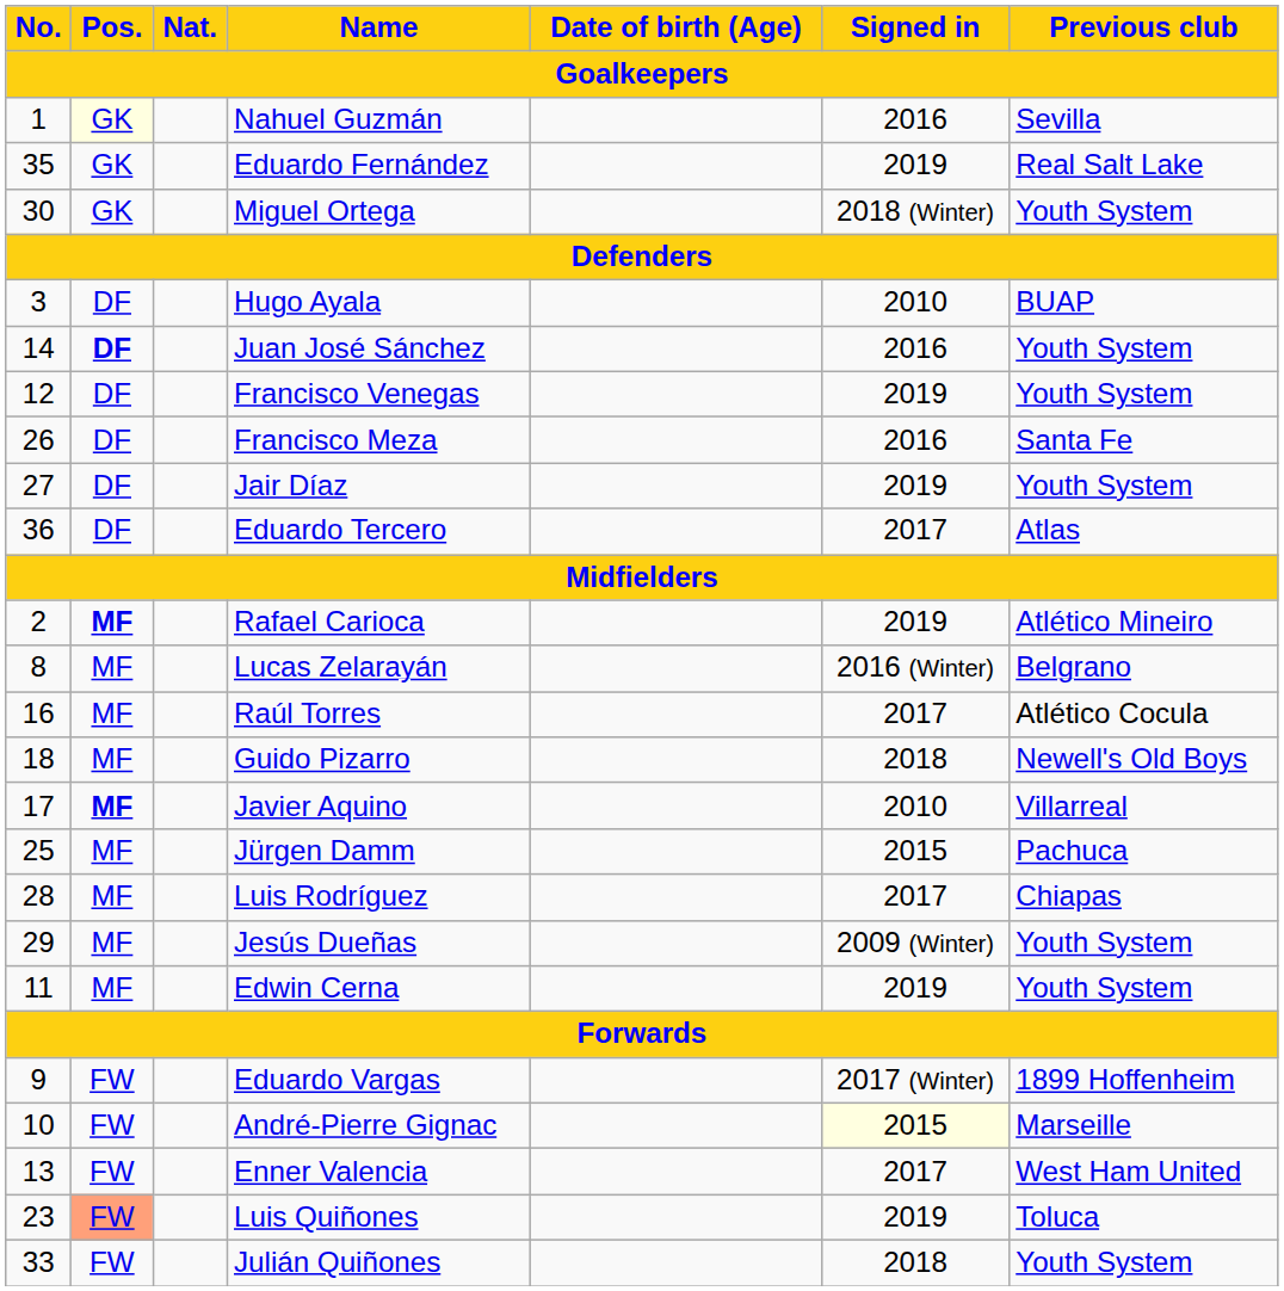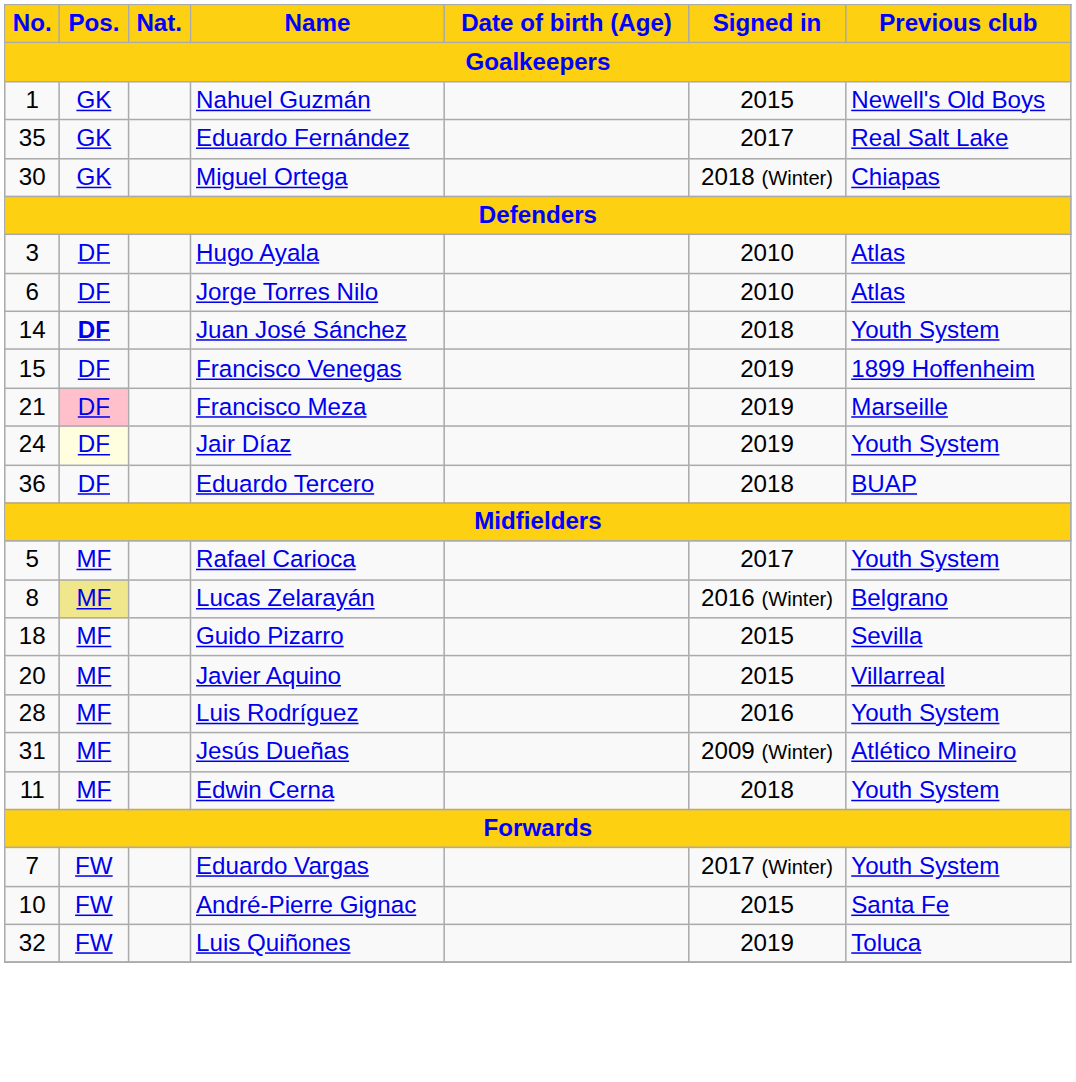Nahuel Guzmán | Pos.: lightyellow background -> no background
Nahuel Guzmán | Signed in: 2016 -> 2015
Nahuel Guzmán | Previous club: Sevilla -> Newell's Old Boys
Eduardo Fernández | Signed in: 2019 -> 2017
Miguel Ortega | Previous club: Youth System -> Chiapas
Hugo Ayala | Previous club: BUAP -> Atlas
+ row: 6 | DF | Jorge Torres Nilo | 2010 | Atlas
Juan José Sánchez | Signed in: 2016 -> 2018
Francisco Venegas | No.: 12 -> 15
Francisco Venegas | Previous club: Youth System -> 1899 Hoffenheim
Francisco Meza | No.: 26 -> 21
Francisco Meza | Pos.: no background -> pink background
Francisco Meza | Signed in: 2016 -> 2019
Francisco Meza | Previous club: Santa Fe -> Marseille
Jair Díaz | No.: 27 -> 24
Jair Díaz | Pos.: no background -> lightyellow background
Eduardo Tercero | Signed in: 2017 -> 2018
Eduardo Tercero | Previous club: Atlas -> BUAP
Rafael Carioca | No.: 2 -> 5
Rafael Carioca | Pos.: bold -> normal
Rafael Carioca | Signed in: 2019 -> 2017
Rafael Carioca | Previous club: Atlético Mineiro -> Youth System
Lucas Zelarayán | Pos.: no background -> khaki background
- row: 16 | MF | Raúl Torres | 2017 | Atlético Cocula
Guido Pizarro | Signed in: 2018 -> 2015
Guido Pizarro | Previous club: Newell's Old Boys -> Sevilla
Javier Aquino | No.: 17 -> 20
Javier Aquino | Pos.: bold -> normal
Javier Aquino | Signed in: 2010 -> 2015
- row: 25 | MF | Jürgen Damm | 2015 | Pachuca
Luis Rodríguez | Signed in: 2017 -> 2016
Luis Rodríguez | Previous club: Chiapas -> Youth System
Jesús Dueñas | No.: 29 -> 31
Jesús Dueñas | Previous club: Youth System -> Atlético Mineiro
Edwin Cerna | Signed in: 2019 -> 2018
Eduardo Vargas | No.: 9 -> 7
Eduardo Vargas | Previous club: 1899 Hoffenheim -> Youth System
André-Pierre Gignac | Signed in: lightyellow background -> no background
André-Pierre Gignac | Previous club: Marseille -> Santa Fe
- row: 13 | FW | Enner Valencia | 2017 | West Ham United
Luis Quiñones | No.: 23 -> 32
Luis Quiñones | Pos.: lightsalmon background -> no background
- row: 33 | FW | Julián Quiñones | 2018 | Youth System
